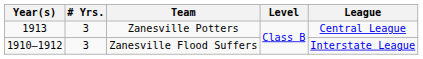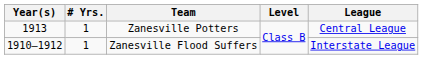Zanesville Potters | # Yrs.: 3 -> 1
Zanesville Flood Suffers | # Yrs.: 3 -> 1
